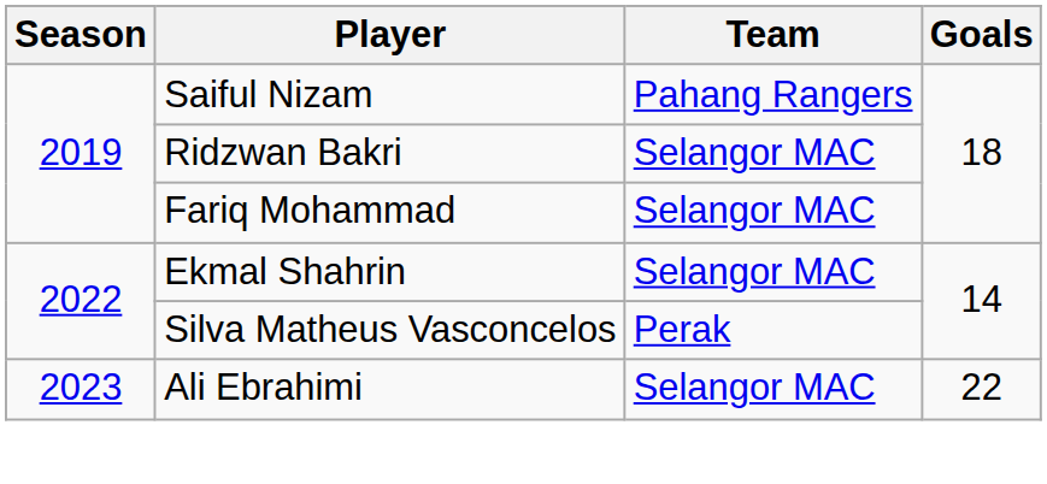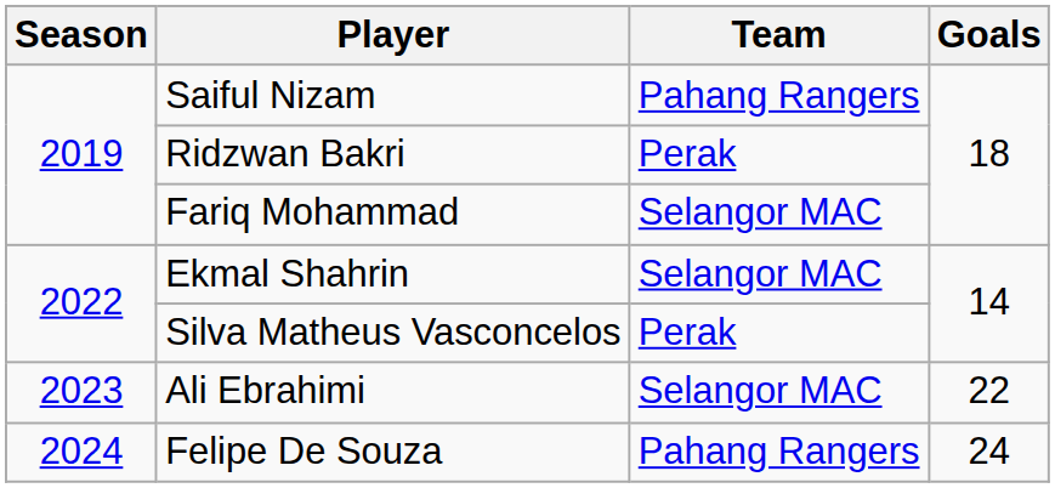Ridzwan Bakri | Team: Selangor MAC -> Perak
+ row: 2024 | Felipe De Souza | Pahang Rangers | 24
